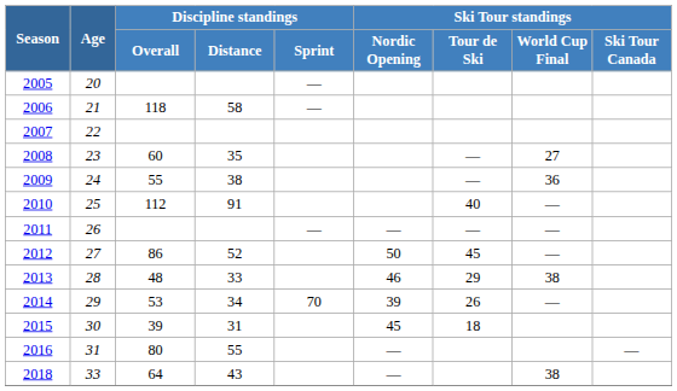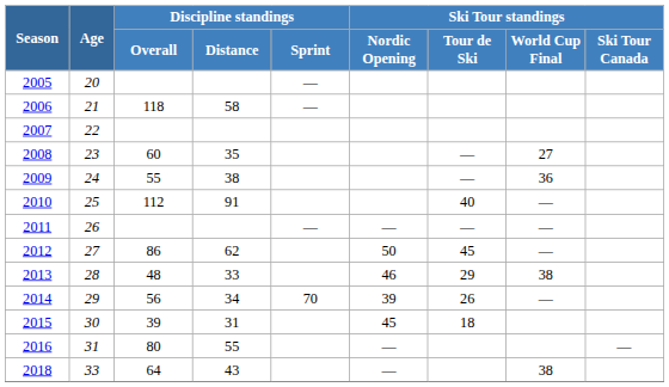2012 | Discipline standings / Distance: 52 -> 62
2014 | Discipline standings / Overall: 53 -> 56
